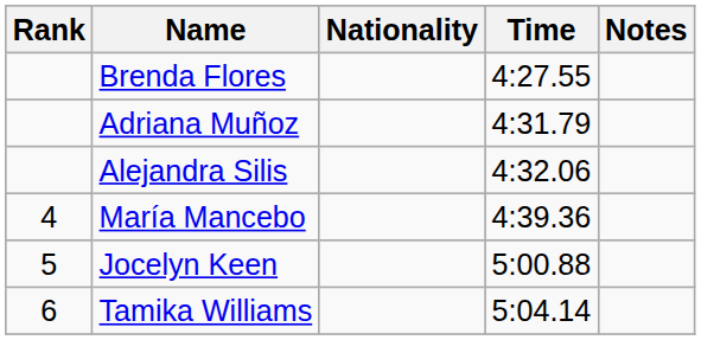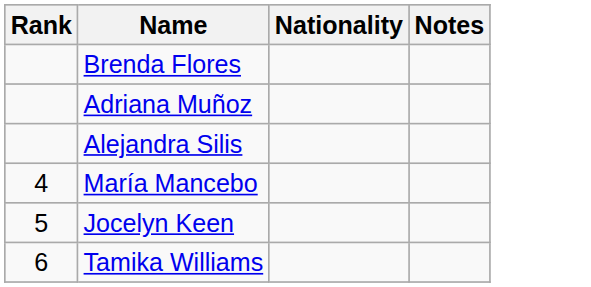- column: Time | 4:27.55 | 4:31.79 | 4:32.06 | 4:39.36 | 5:00.88 | 5:04.14
